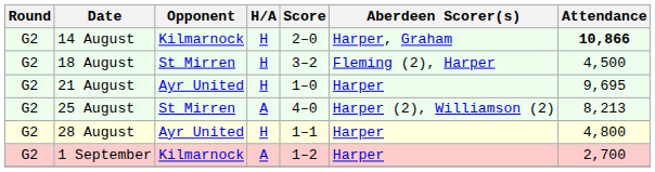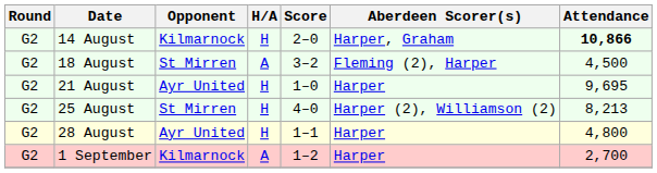18 August | H/A: H -> A
25 August | H/A: A -> H
